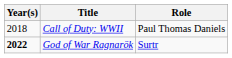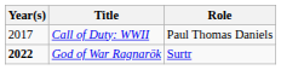Call of Duty: WWII | Year(s): 2018 -> 2017
